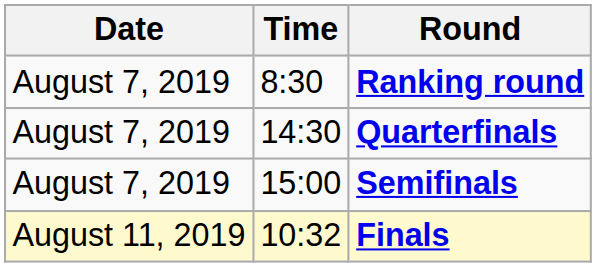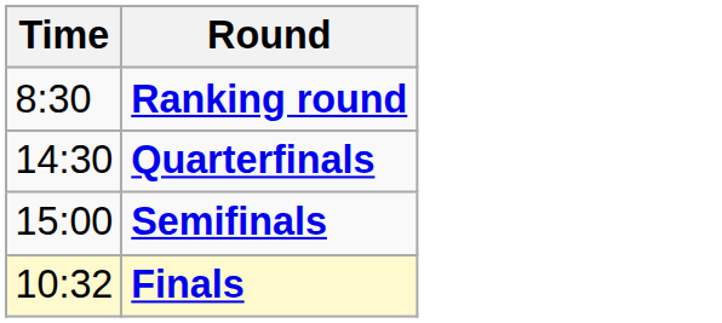- column: Date | August 7, 2019 | August 7, 2019 | August 7, 2019 | August 11, 2019
